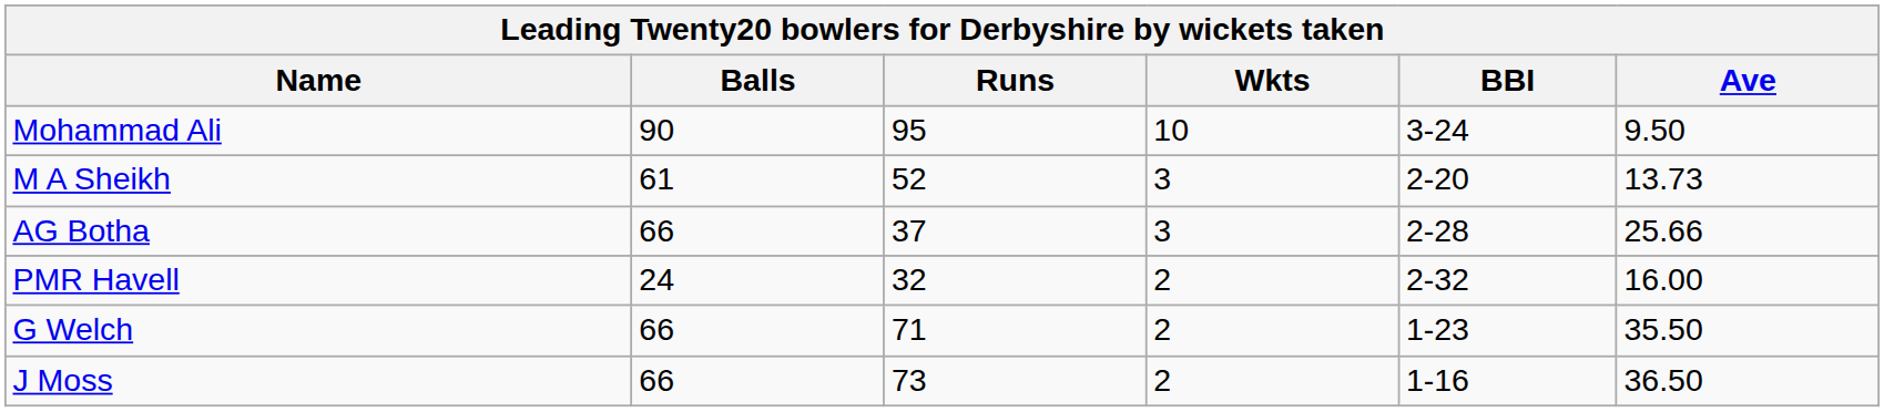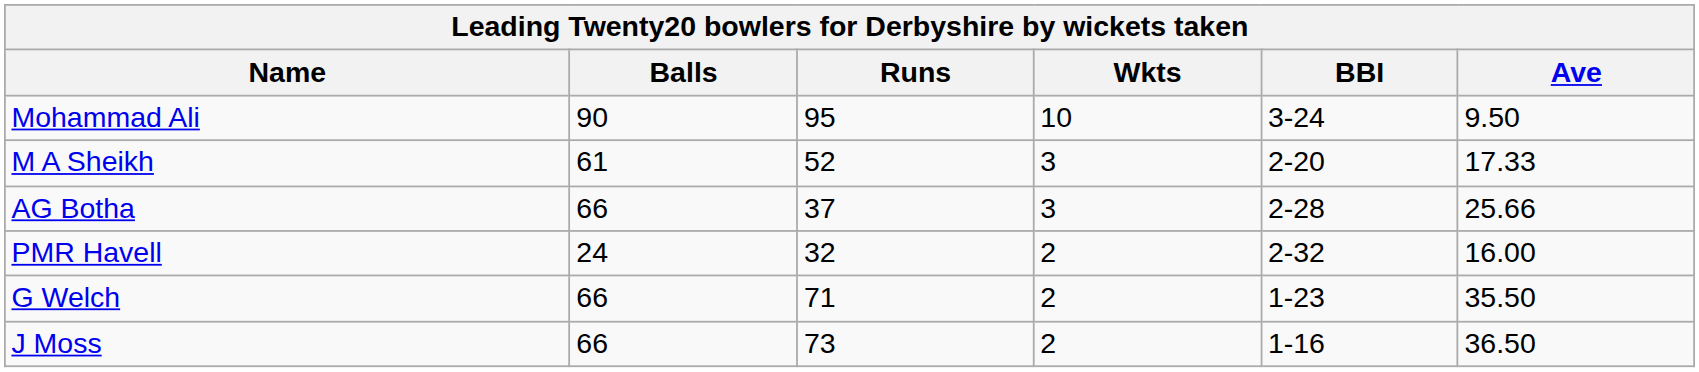M A Sheikh | Ave: 13.73 -> 17.33
